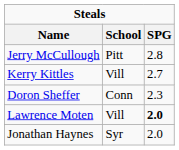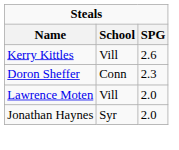- row: Jerry McCullough | Pitt | 2.8
Kerry Kittles | SPG: 2.7 -> 2.6
Lawrence Moten | SPG: bold -> normal
